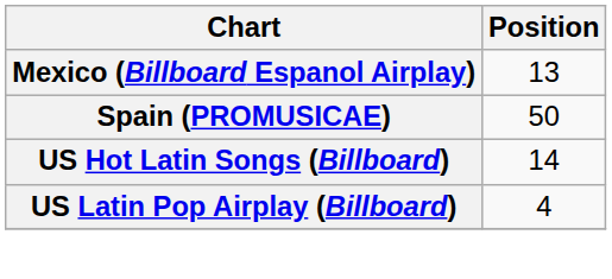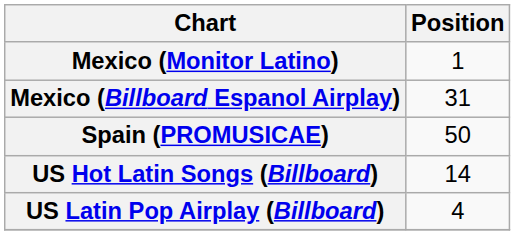+ row: Mexico (Monitor Latino) | 1
Mexico (Billboard Espanol Airplay) | Position: 13 -> 31
